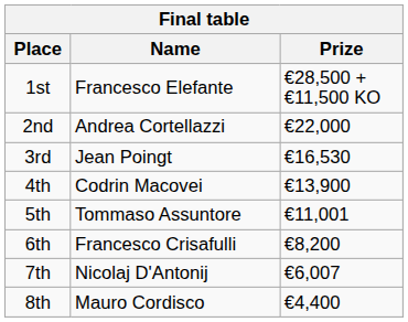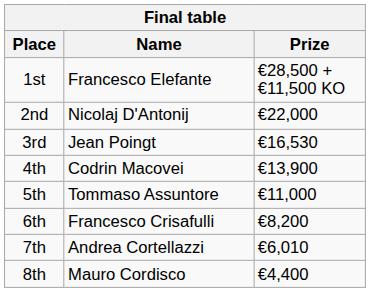2nd | Name: Andrea Cortellazzi -> Nicolaj D'Antonij
5th | Prize: €11,001 -> €11,000
7th | Name: Nicolaj D'Antonij -> Andrea Cortellazzi
7th | Prize: €6,007 -> €6,010
